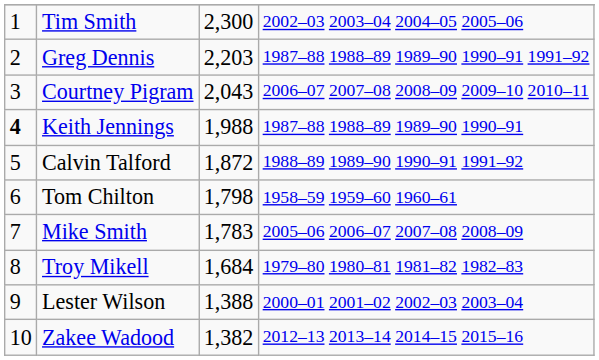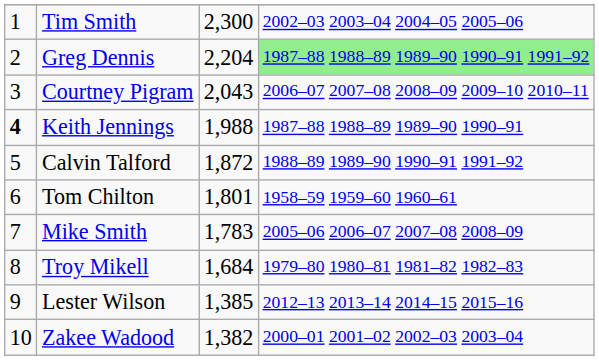Greg Dennis | column 3: 2,203 -> 2,204
Greg Dennis | column 4: no background -> lightgreen background
Tom Chilton | column 3: 1,798 -> 1,801
Lester Wilson | column 3: 1,388 -> 1,385
Lester Wilson | column 4: 2000–01 2001–02 2002–03 2003–04 -> 2012–13 2013–14 2014–15 2015–16
Zakee Wadood | column 4: 2012–13 2013–14 2014–15 2015–16 -> 2000–01 2001–02 2002–03 2003–04
